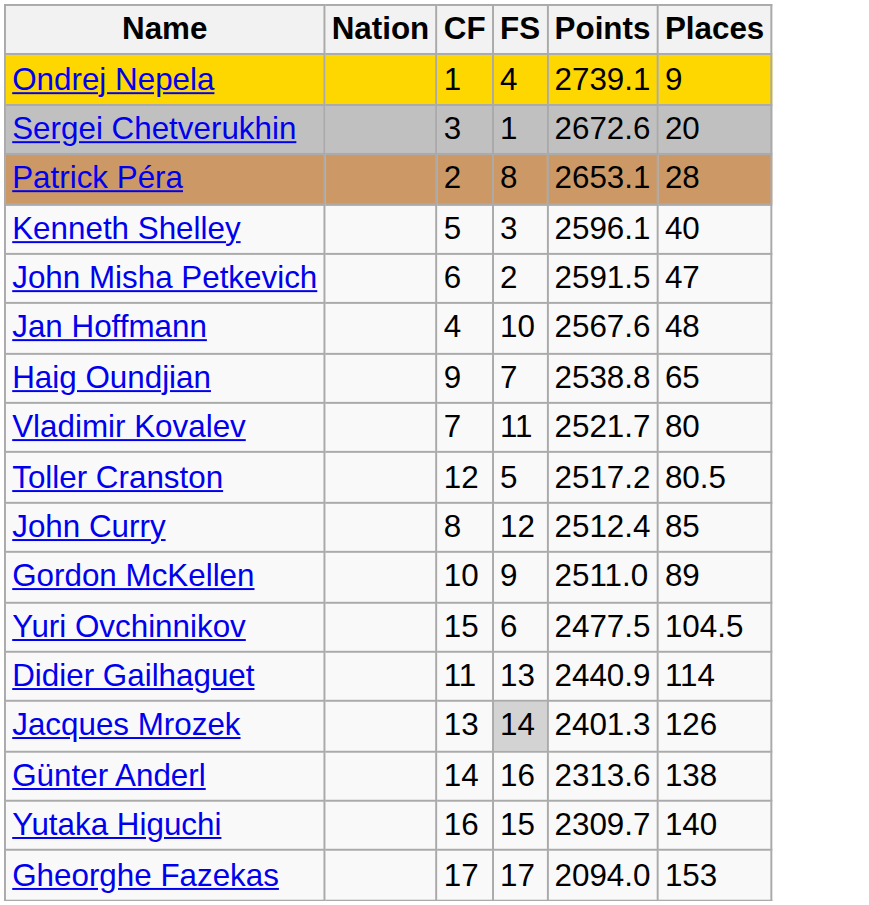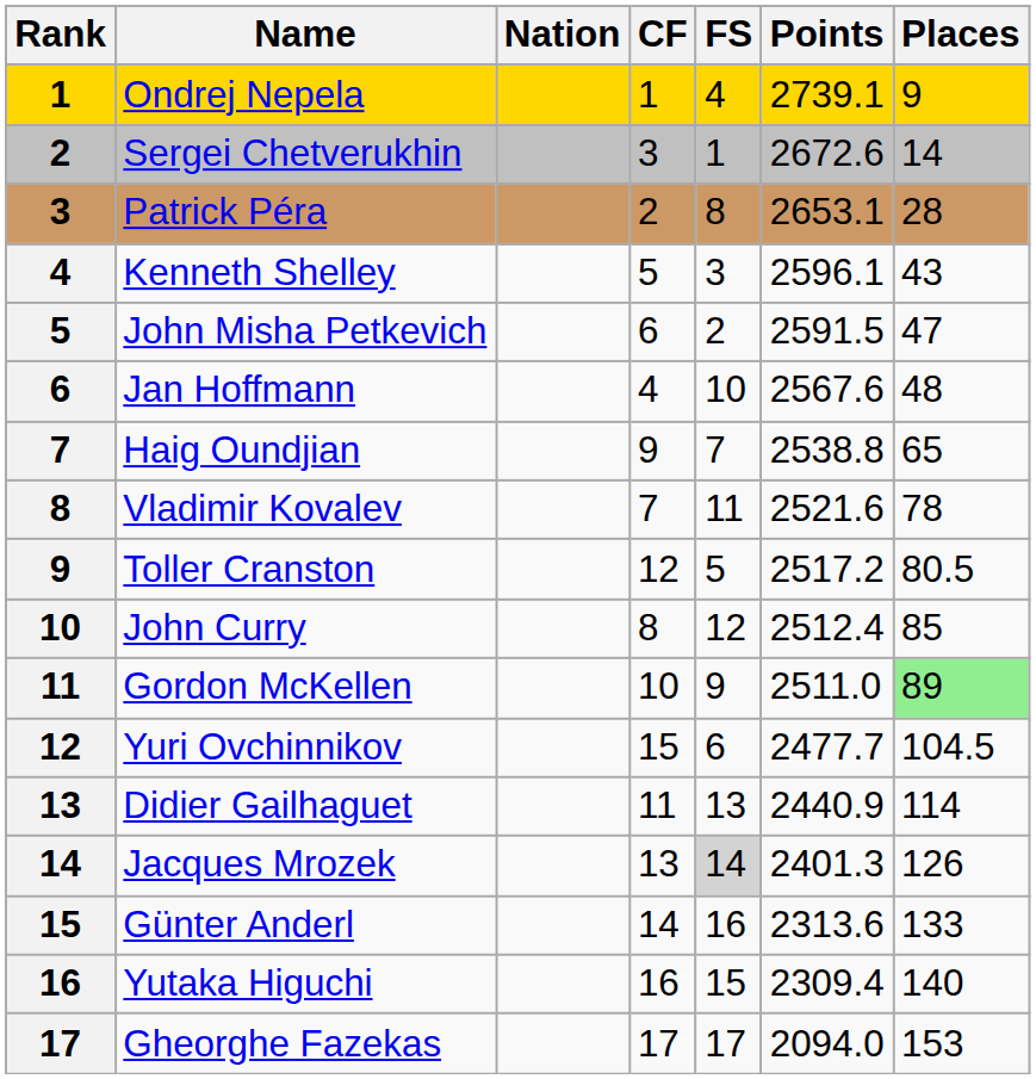+ column: Rank | 1 | 2 | 3 | 4 | 5 | 6 | 7 | 8 | 9 | 10 | 11 | 12 | 13 | 14 | 15 | 16 | 17
Sergei Chetverukhin | Places: 20 -> 14
Kenneth Shelley | Places: 40 -> 43
Vladimir Kovalev | Points: 2521.7 -> 2521.6
Vladimir Kovalev | Places: 80 -> 78
Gordon McKellen | Places: no background -> lightgreen background
Yuri Ovchinnikov | Points: 2477.5 -> 2477.7
Günter Anderl | Places: 138 -> 133
Yutaka Higuchi | Points: 2309.7 -> 2309.4
